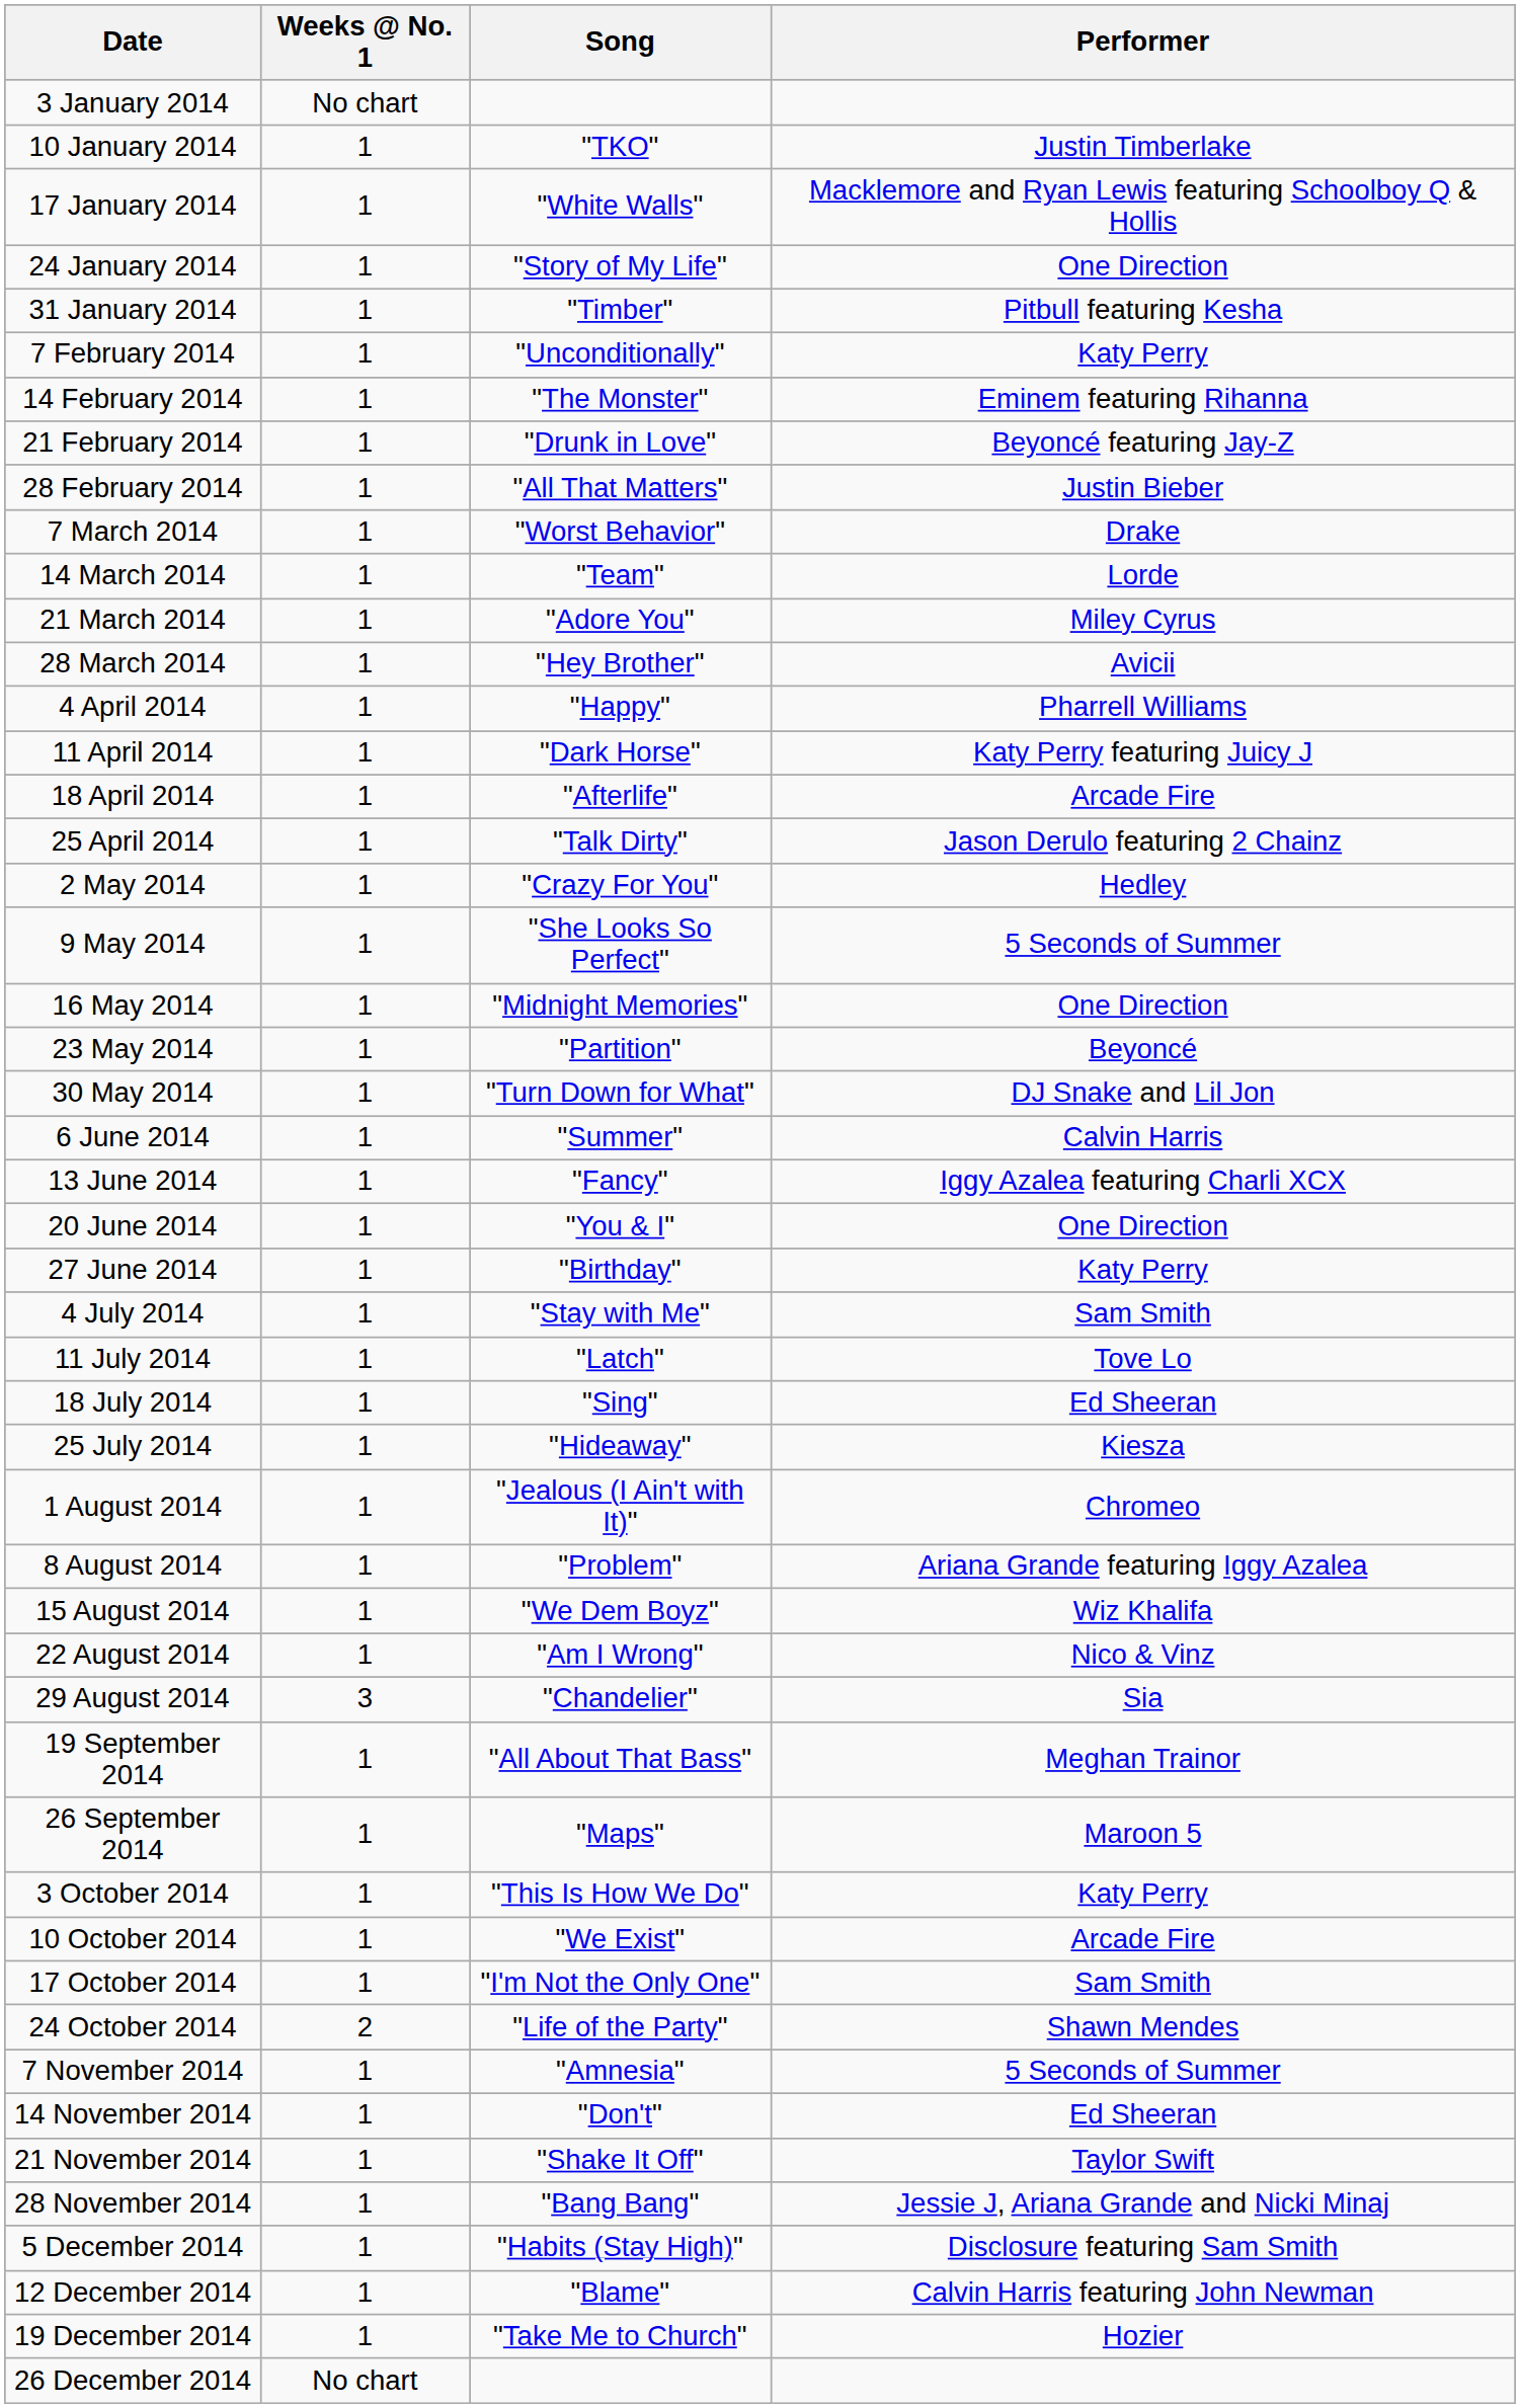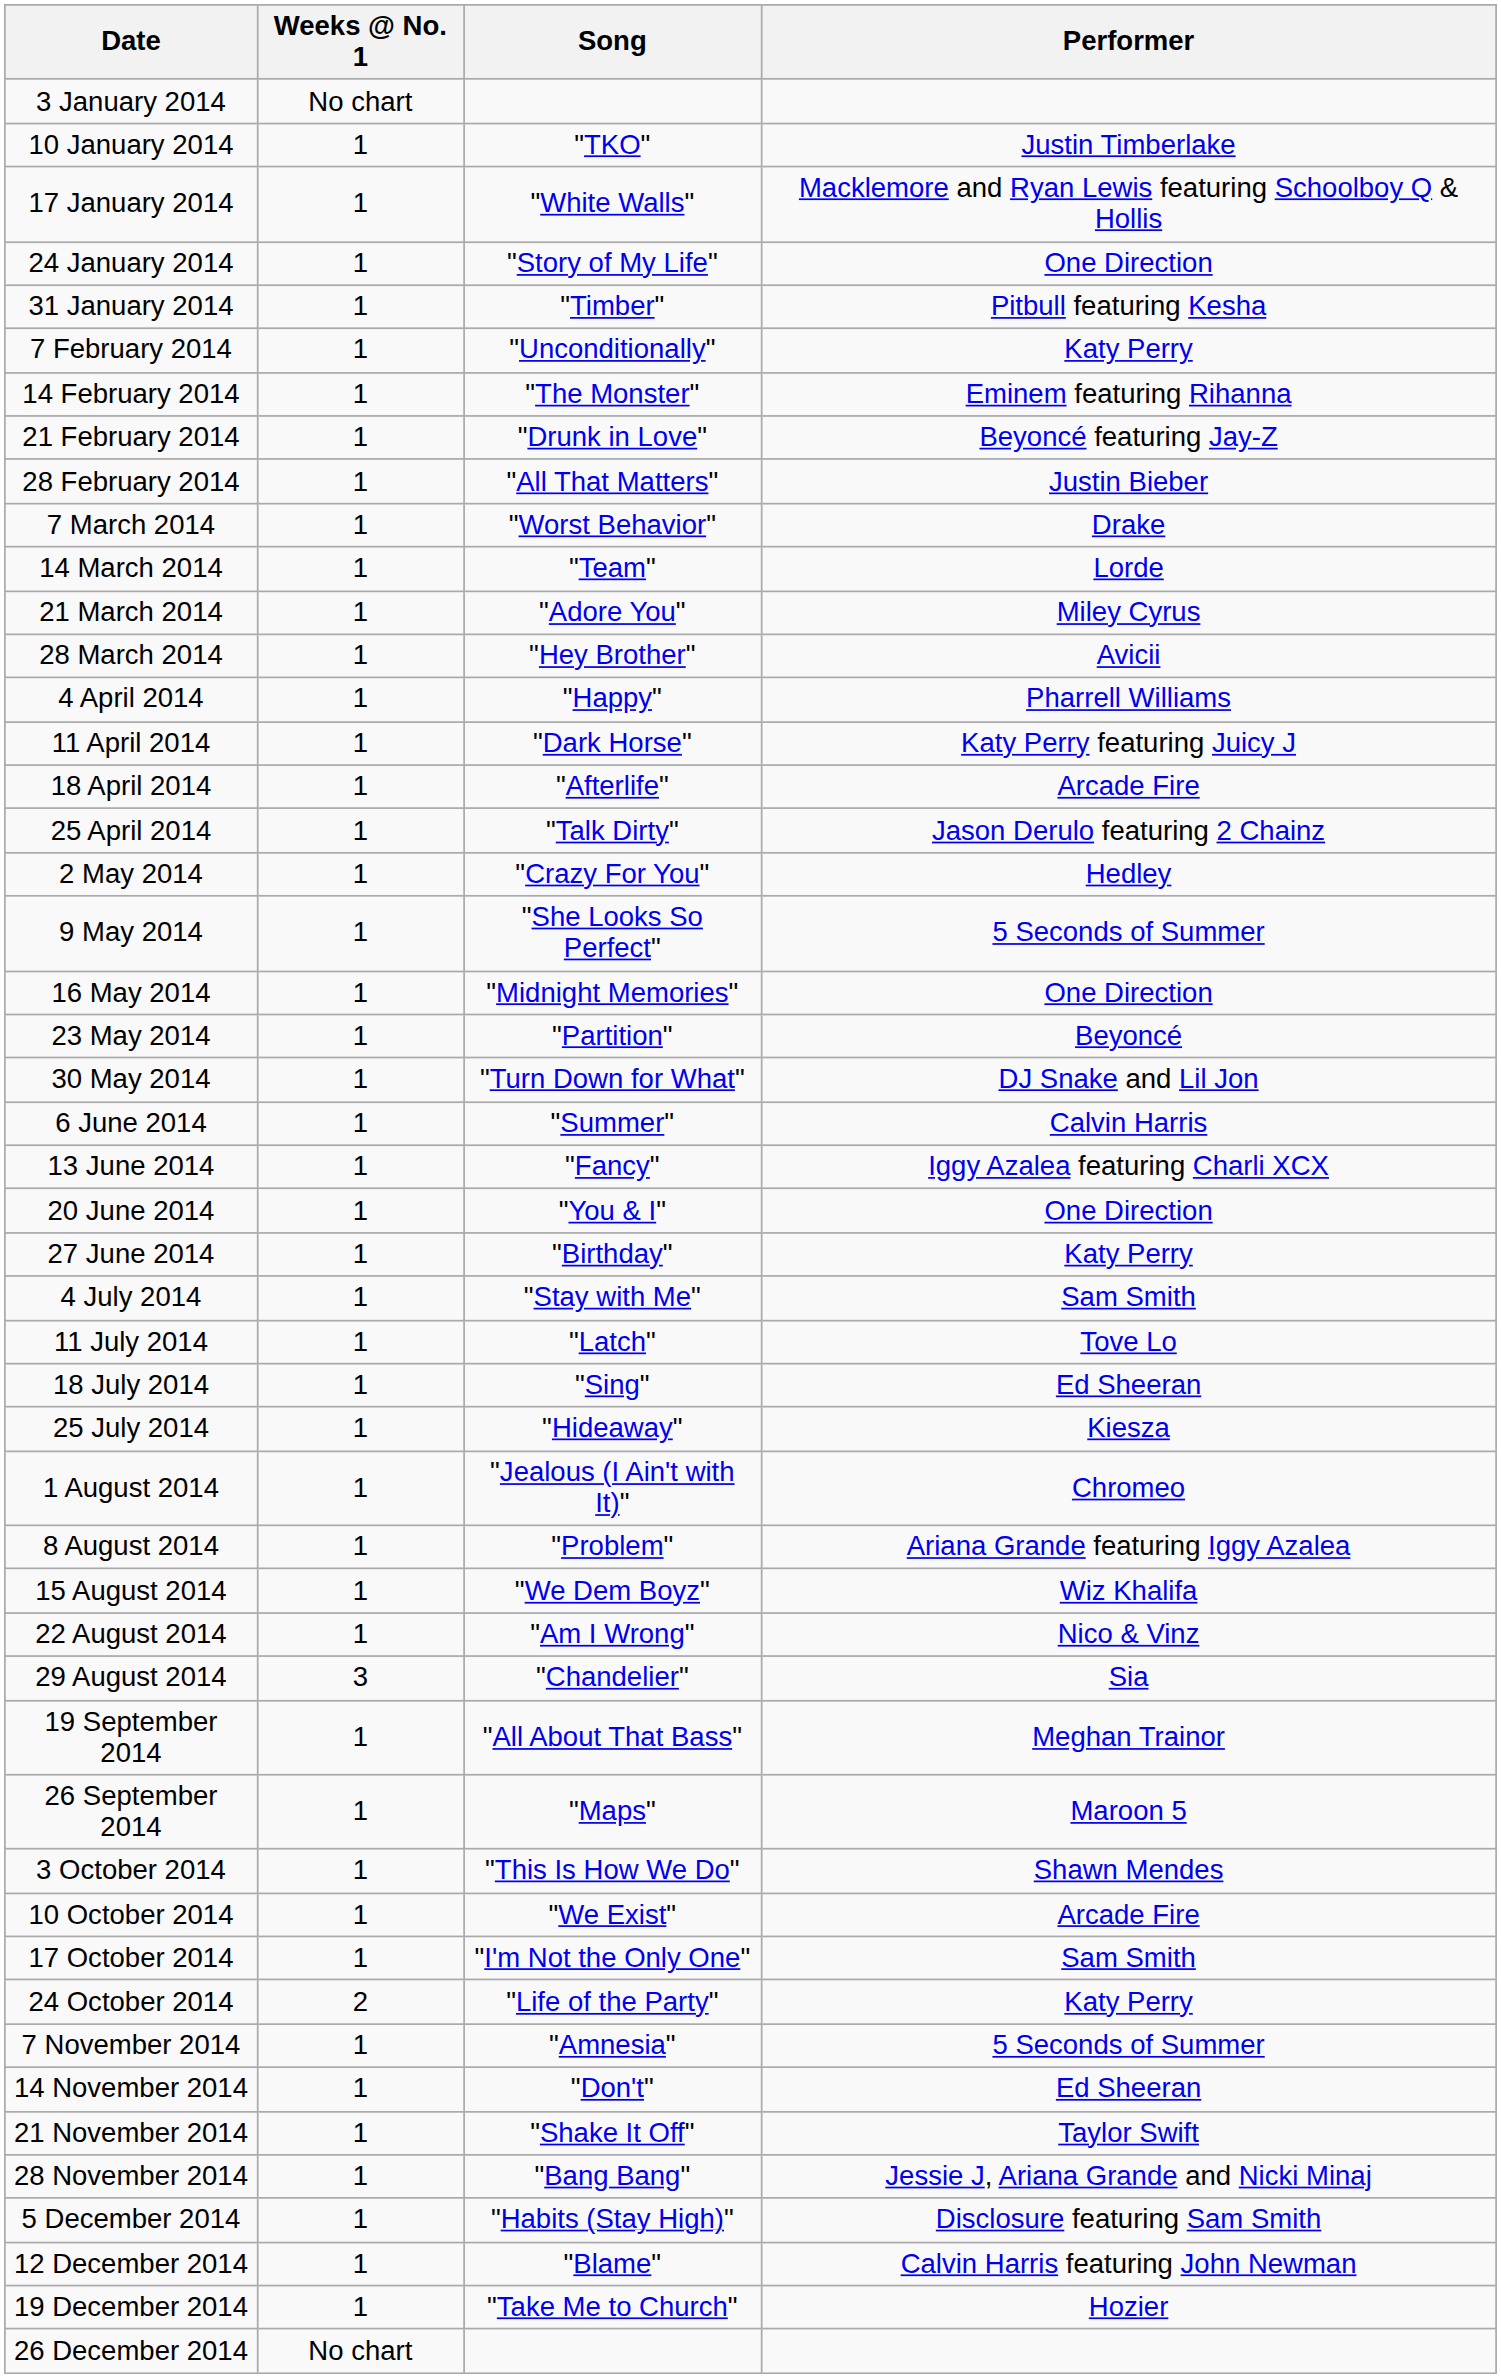3 October 2014 | Performer: Katy Perry -> Shawn Mendes
24 October 2014 | Performer: Shawn Mendes -> Katy Perry
